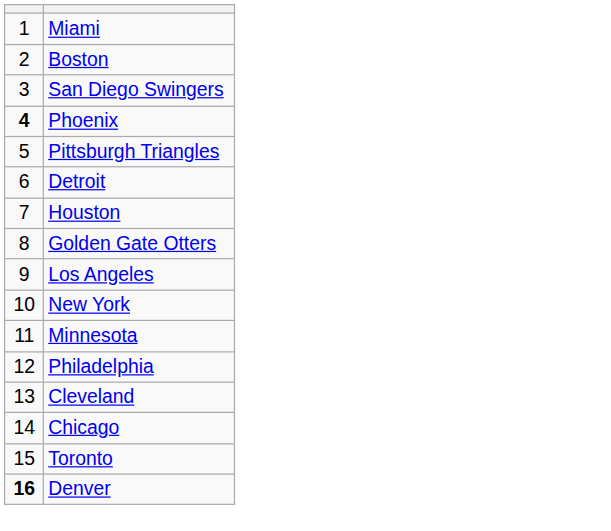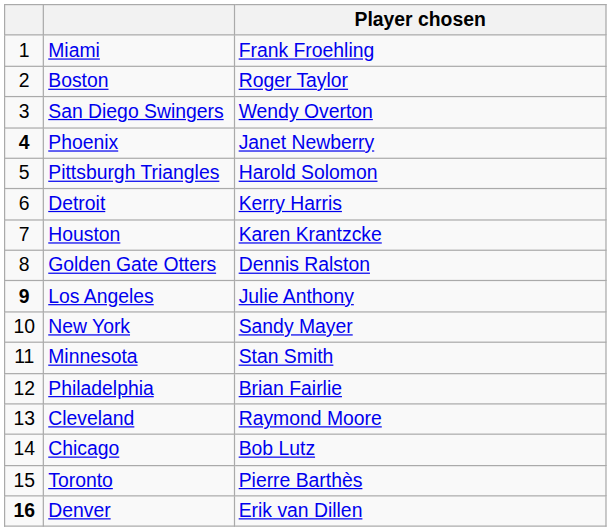+ column: Player chosen | Frank Froehling | Roger Taylor | Wendy Overton | Janet Newberry | Harold Solomon | Kerry Harris | Karen Krantzcke | Dennis Ralston | Julie Anthony | Sandy Mayer | Stan Smith | Brian Fairlie | Raymond Moore | Bob Lutz | Pierre Barthès | Erik van Dillen
Los Angeles | column 1: normal -> bold
